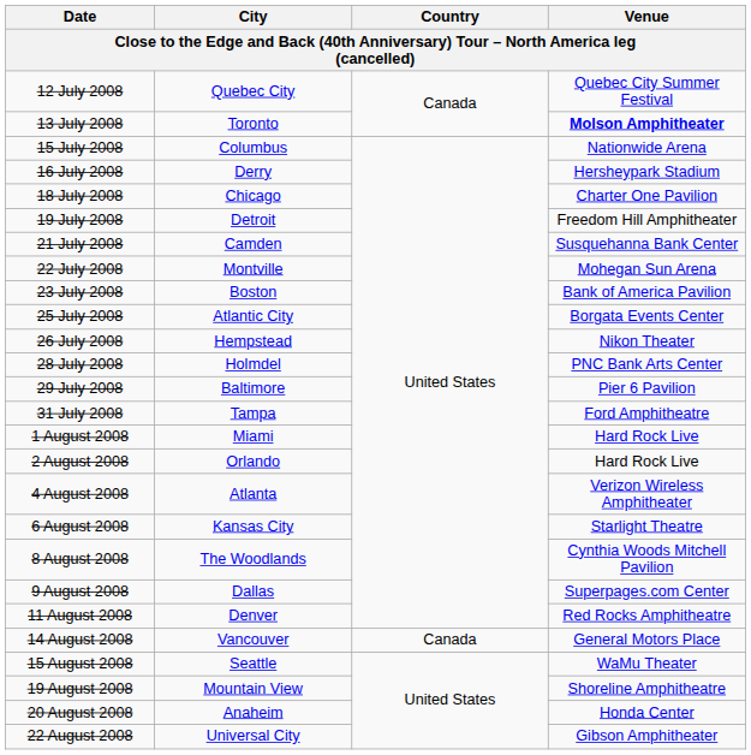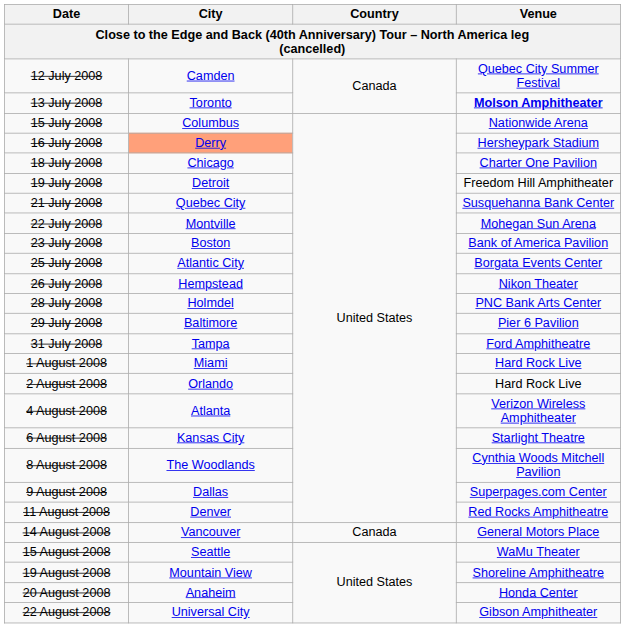12 July 2008 | City: Quebec City -> Camden
16 July 2008 | City: no background -> lightsalmon background
21 July 2008 | City: Camden -> Quebec City
